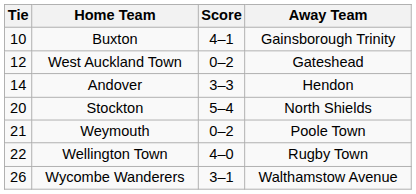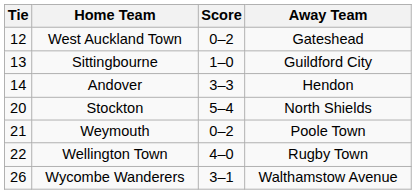- row: 10 | Buxton | 4–1 | Gainsborough Trinity
+ row: 13 | Sittingbourne | 1–0 | Guildford City
